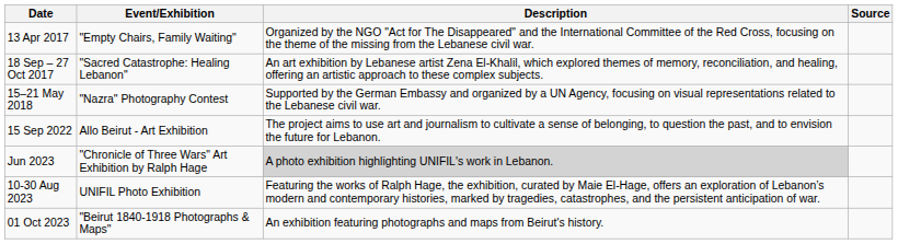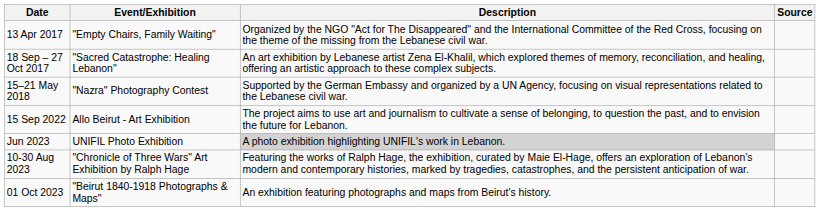Jun 2023 | Event/Exhibition: "Chronicle of Three Wars" Art Exhibition by Ralph Hage -> UNIFIL Photo Exhibition
10-30 Aug 2023 | Event/Exhibition: UNIFIL Photo Exhibition -> "Chronicle of Three Wars" Art Exhibition by Ralph Hage
